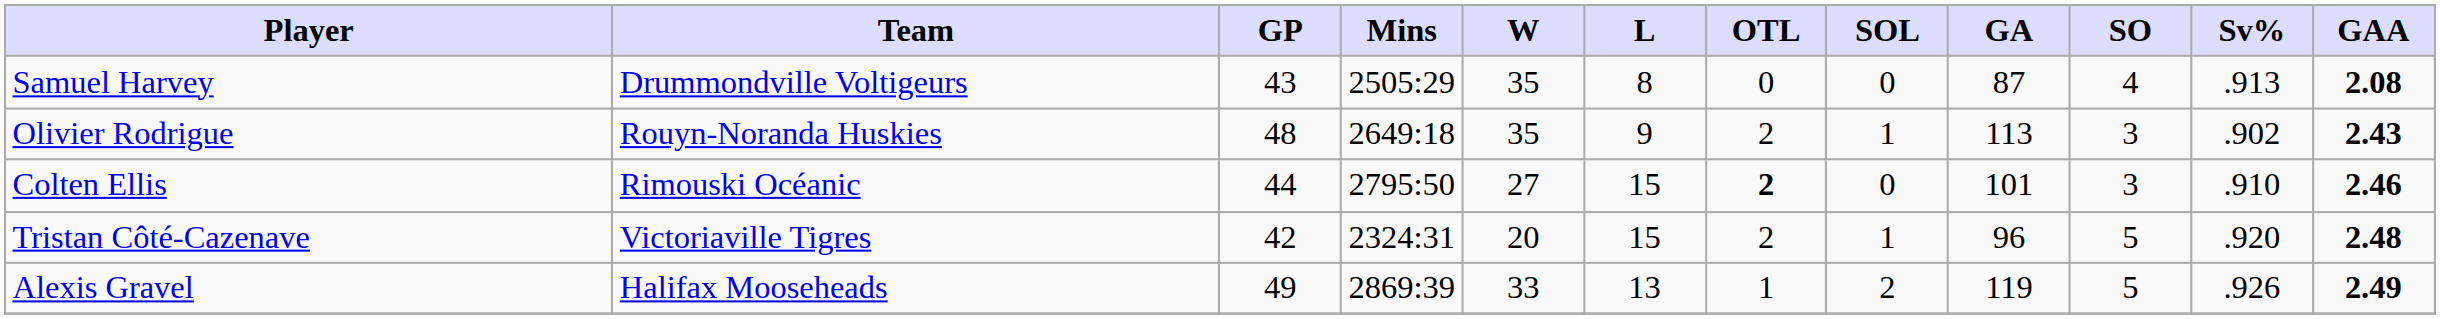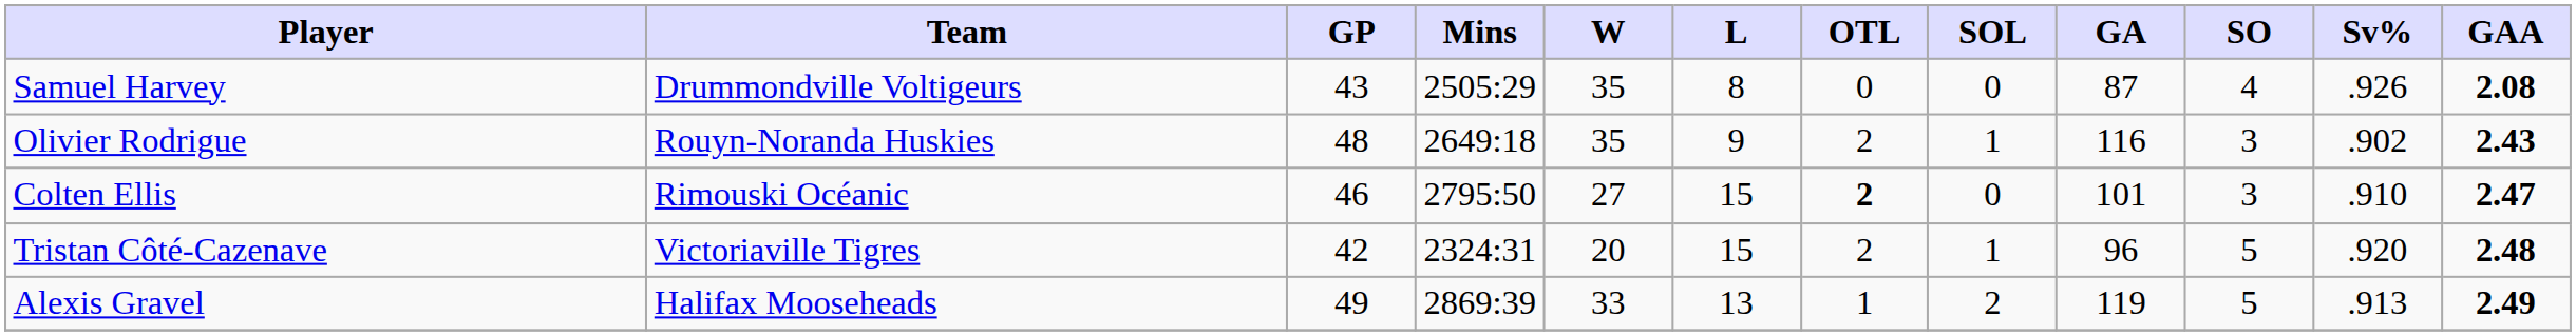Samuel Harvey | Sv%: .913 -> .926
Olivier Rodrigue | GA: 113 -> 116
Colten Ellis | GP: 44 -> 46
Colten Ellis | GAA: 2.46 -> 2.47
Alexis Gravel | Sv%: .926 -> .913
